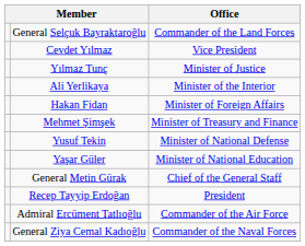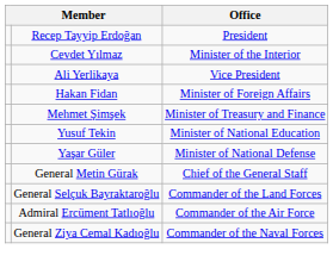rows swapped: Recep Tayyip Erdoğan <-> General Selçuk Bayraktaroğlu
Cevdet Yılmaz | Office: Vice President -> Minister of the Interior
- row: Yılmaz Tunç | Minister of Justice
Ali Yerlikaya | Office: Minister of the Interior -> Vice President
Yusuf Tekin | Office: Minister of National Defense -> Minister of National Education
Yaşar Güler | Office: Minister of National Education -> Minister of National Defense
